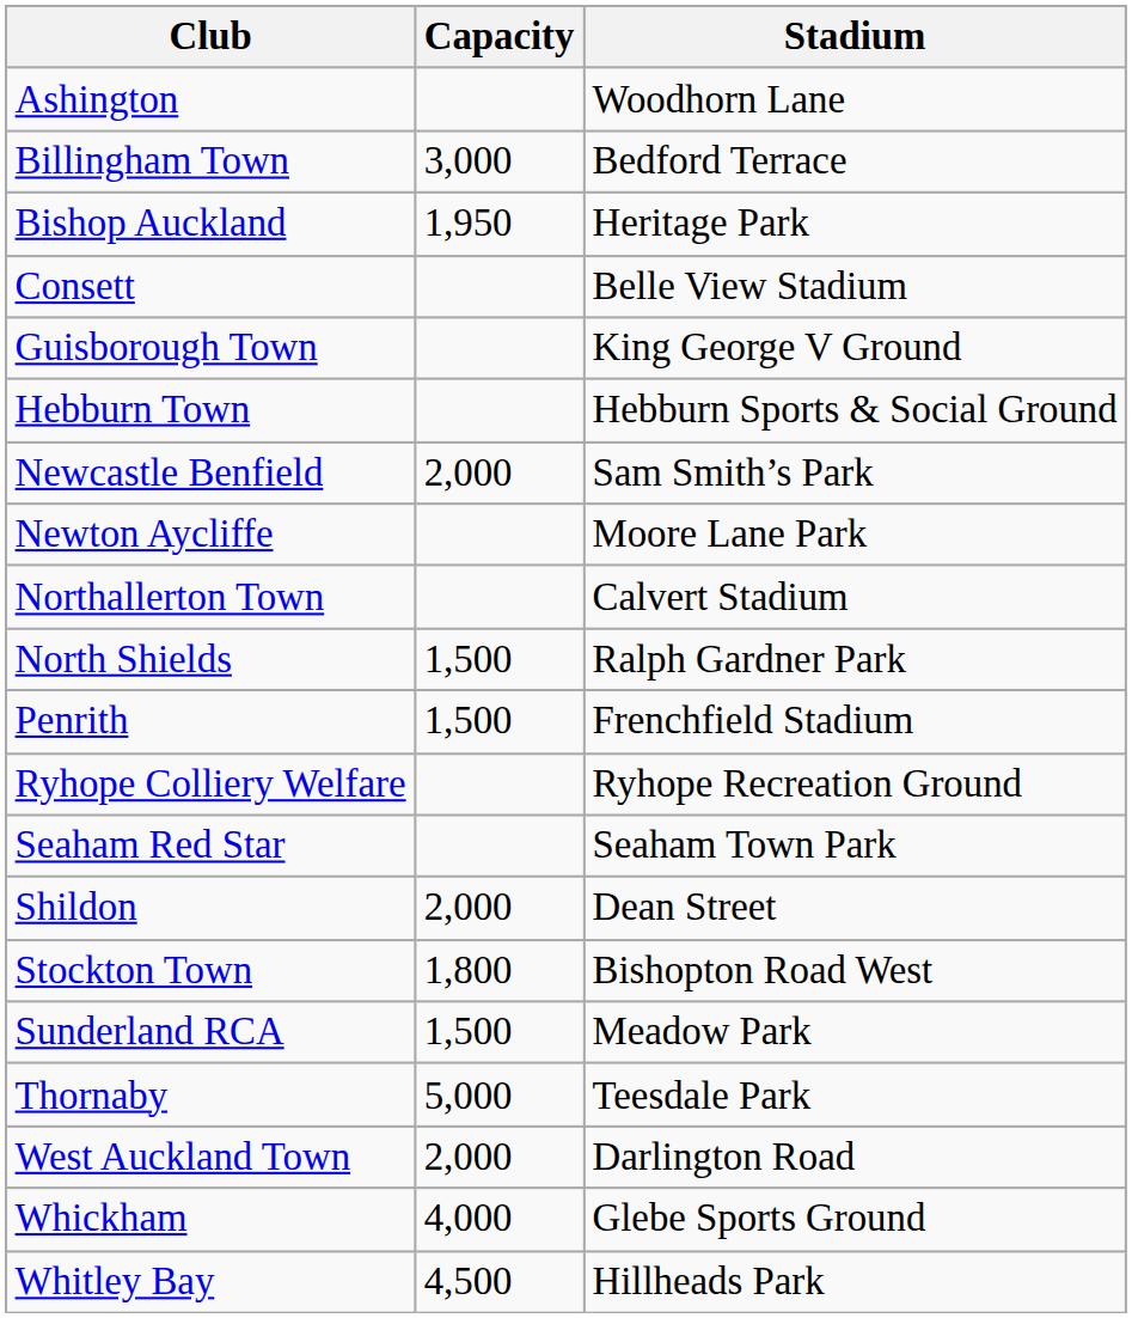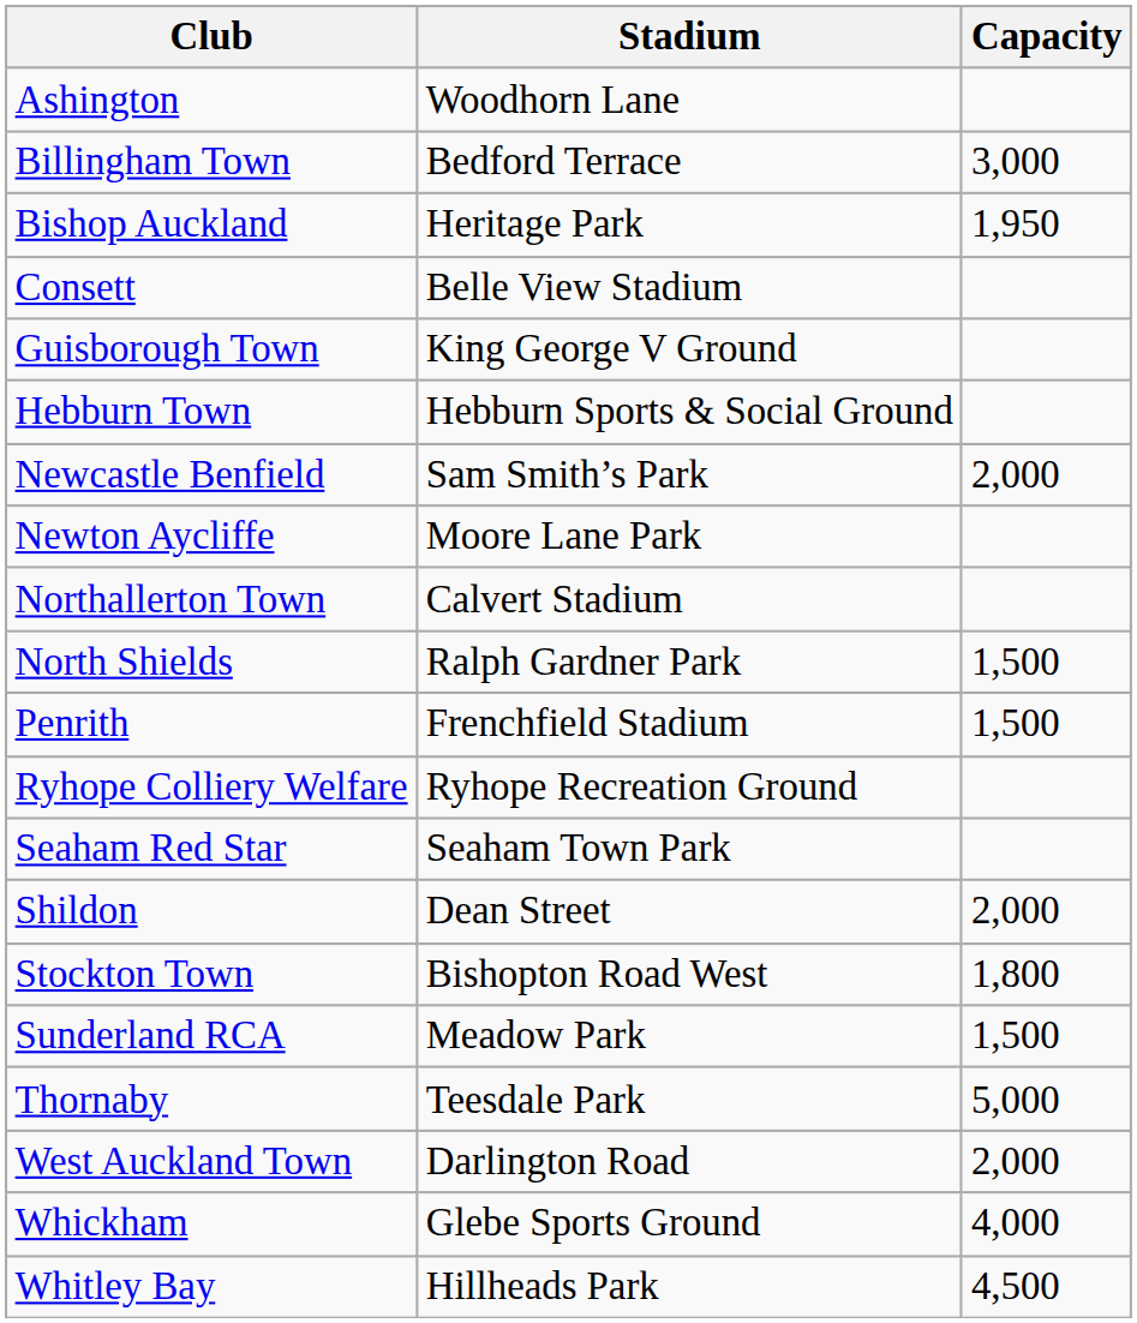columns swapped: Stadium <-> Capacity
